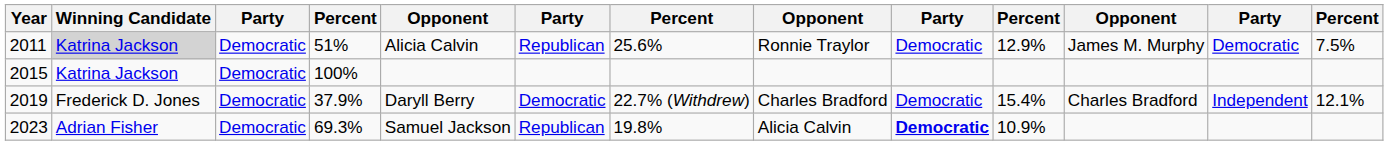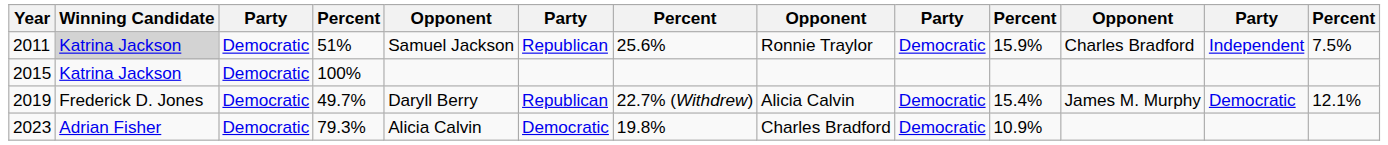2011 | column 5: Alicia Calvin -> Samuel Jackson
2011 | column 10: 12.9% -> 15.9%
2011 | column 11: James M. Murphy -> Charles Bradford
2011 | column 12: Democratic -> Independent
2019 | column 4: 37.9% -> 49.7%
2019 | column 6: Democratic -> Republican
2019 | column 8: Charles Bradford -> Alicia Calvin
2019 | column 11: Charles Bradford -> James M. Murphy
2019 | column 12: Independent -> Democratic
2023 | column 4: 69.3% -> 79.3%
2023 | column 5: Samuel Jackson -> Alicia Calvin
2023 | column 6: Republican -> Democratic
2023 | column 8: Alicia Calvin -> Charles Bradford
2023 | column 9: bold -> normal
